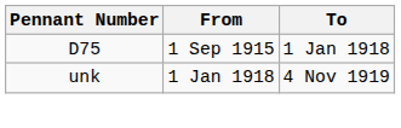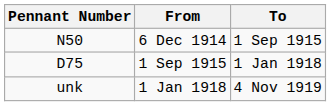+ row: N50 | 6 Dec 1914 | 1 Sep 1915
